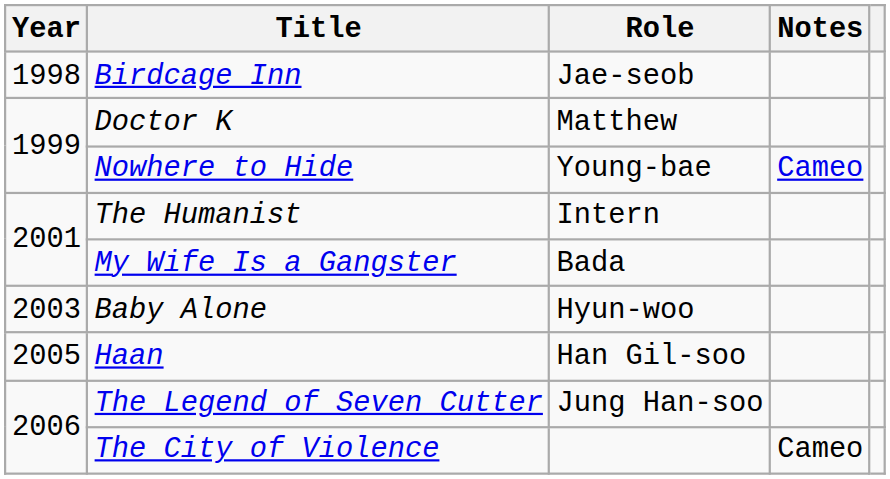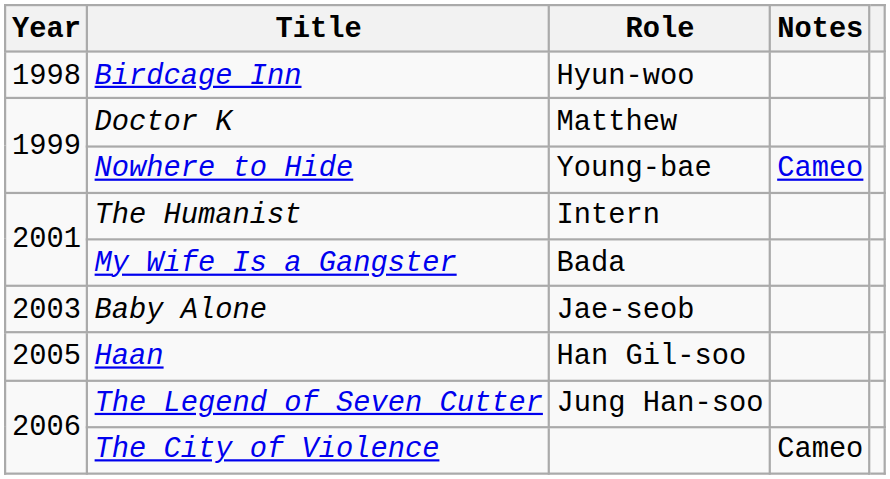Birdcage Inn | Role: Jae-seob -> Hyun-woo
Baby Alone | Role: Hyun-woo -> Jae-seob
